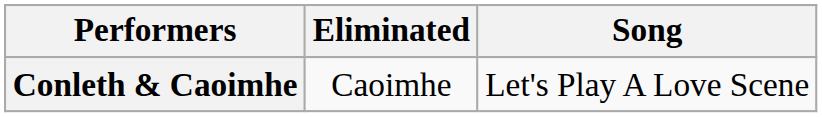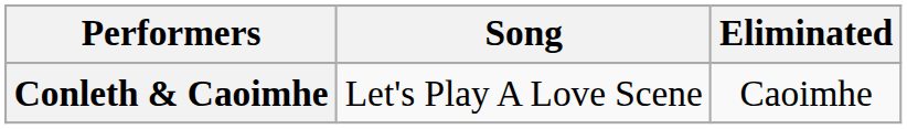columns swapped: Song <-> Eliminated
